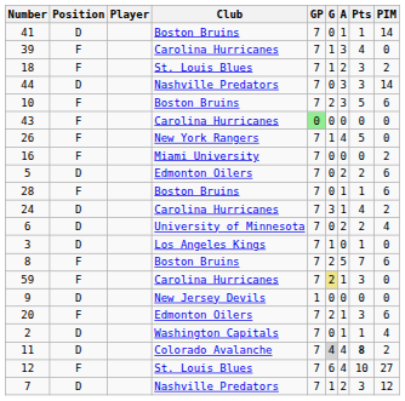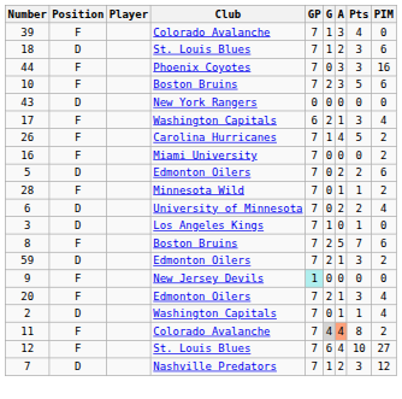- row: 41 | D | Boston Bruins | 7 | 0 | 1 | 1 | 14
39 | Club: Carolina Hurricanes -> Colorado Avalanche
18 | Position: F -> D
18 | PIM: 2 -> 6
44 | Position: D -> F
44 | Club: Nashville Predators -> Phoenix Coyotes
44 | PIM: 14 -> 16
43 | Position: F -> D
43 | Club: Carolina Hurricanes -> New York Rangers
43 | GP: lightgreen background -> no background
+ row: 17 | F | Washington Capitals | 6 | 2 | 1 | 3 | 4
26 | Club: New York Rangers -> Carolina Hurricanes
26 | PIM: 0 -> 2
28 | Club: Boston Bruins -> Minnesota Wild
28 | PIM: 6 -> 2
- row: 24 | D | Carolina Hurricanes | 7 | 3 | 1 | 4 | 2
59 | Position: F -> D
59 | Club: Carolina Hurricanes -> Edmonton Oilers
59 | G: khaki background -> no background
59 | PIM: 0 -> 2
9 | Position: D -> F
9 | GP: no background -> paleturquoise background
20 | PIM: 6 -> 4
11 | Position: D -> F
11 | A: no background -> lightsalmon background
11 | Pts: bold -> normal
